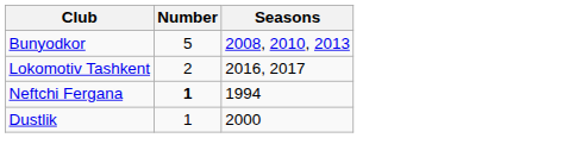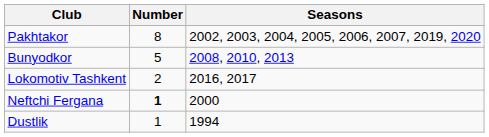+ row: Pakhtakor | 8 | 2002, 2003, 2004, 2005, 2006, 2007, 2019, 2020
Neftchi Fergana | Seasons: 1994 -> 2000
Dustlik | Seasons: 2000 -> 1994
